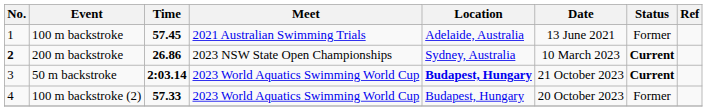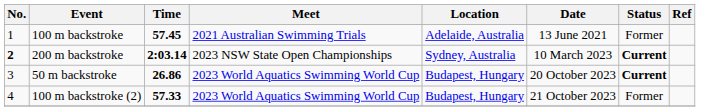200 m backstroke | Time: 26.86 -> 2:03.14
50 m backstroke | Time: 2:03.14 -> 26.86
50 m backstroke | Location: bold -> normal
50 m backstroke | Date: 21 October 2023 -> 20 October 2023
100 m backstroke (2) | Date: 20 October 2023 -> 21 October 2023
